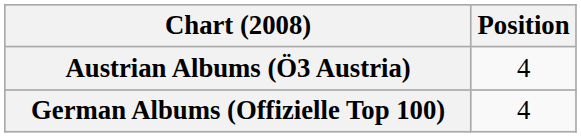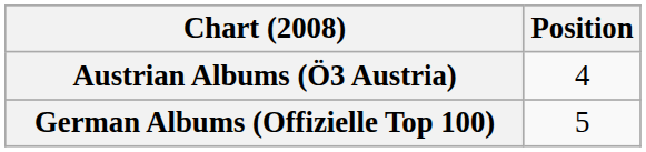German Albums (Offizielle Top 100) | Position: 4 -> 5
